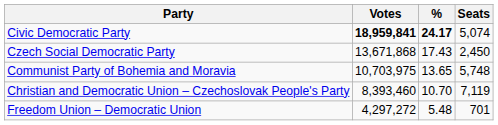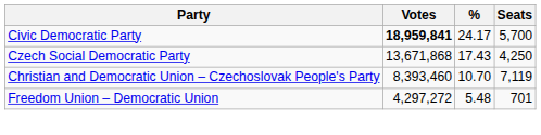Civic Democratic Party | %: bold -> normal
Civic Democratic Party | Seats: 5,074 -> 5,700
Czech Social Democratic Party | Seats: 2,450 -> 4,250
- row: Communist Party of Bohemia and Moravia | 10,703,975 | 13.65 | 5,748
